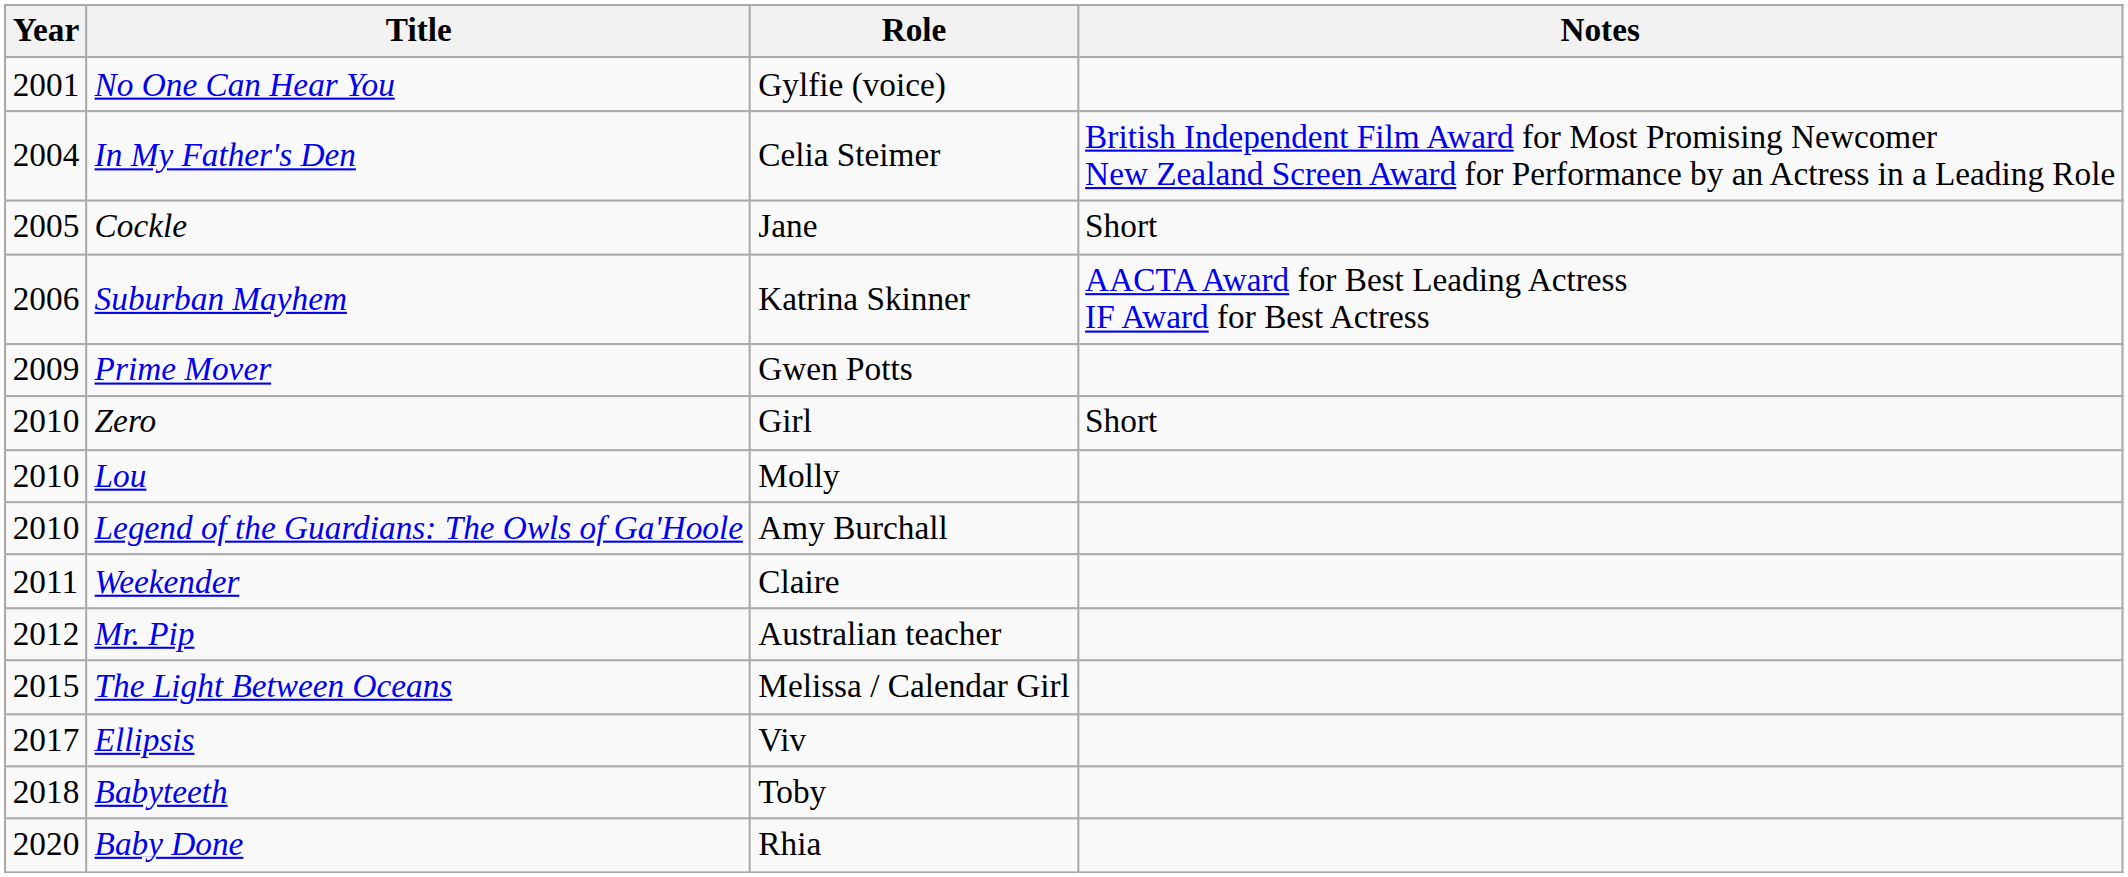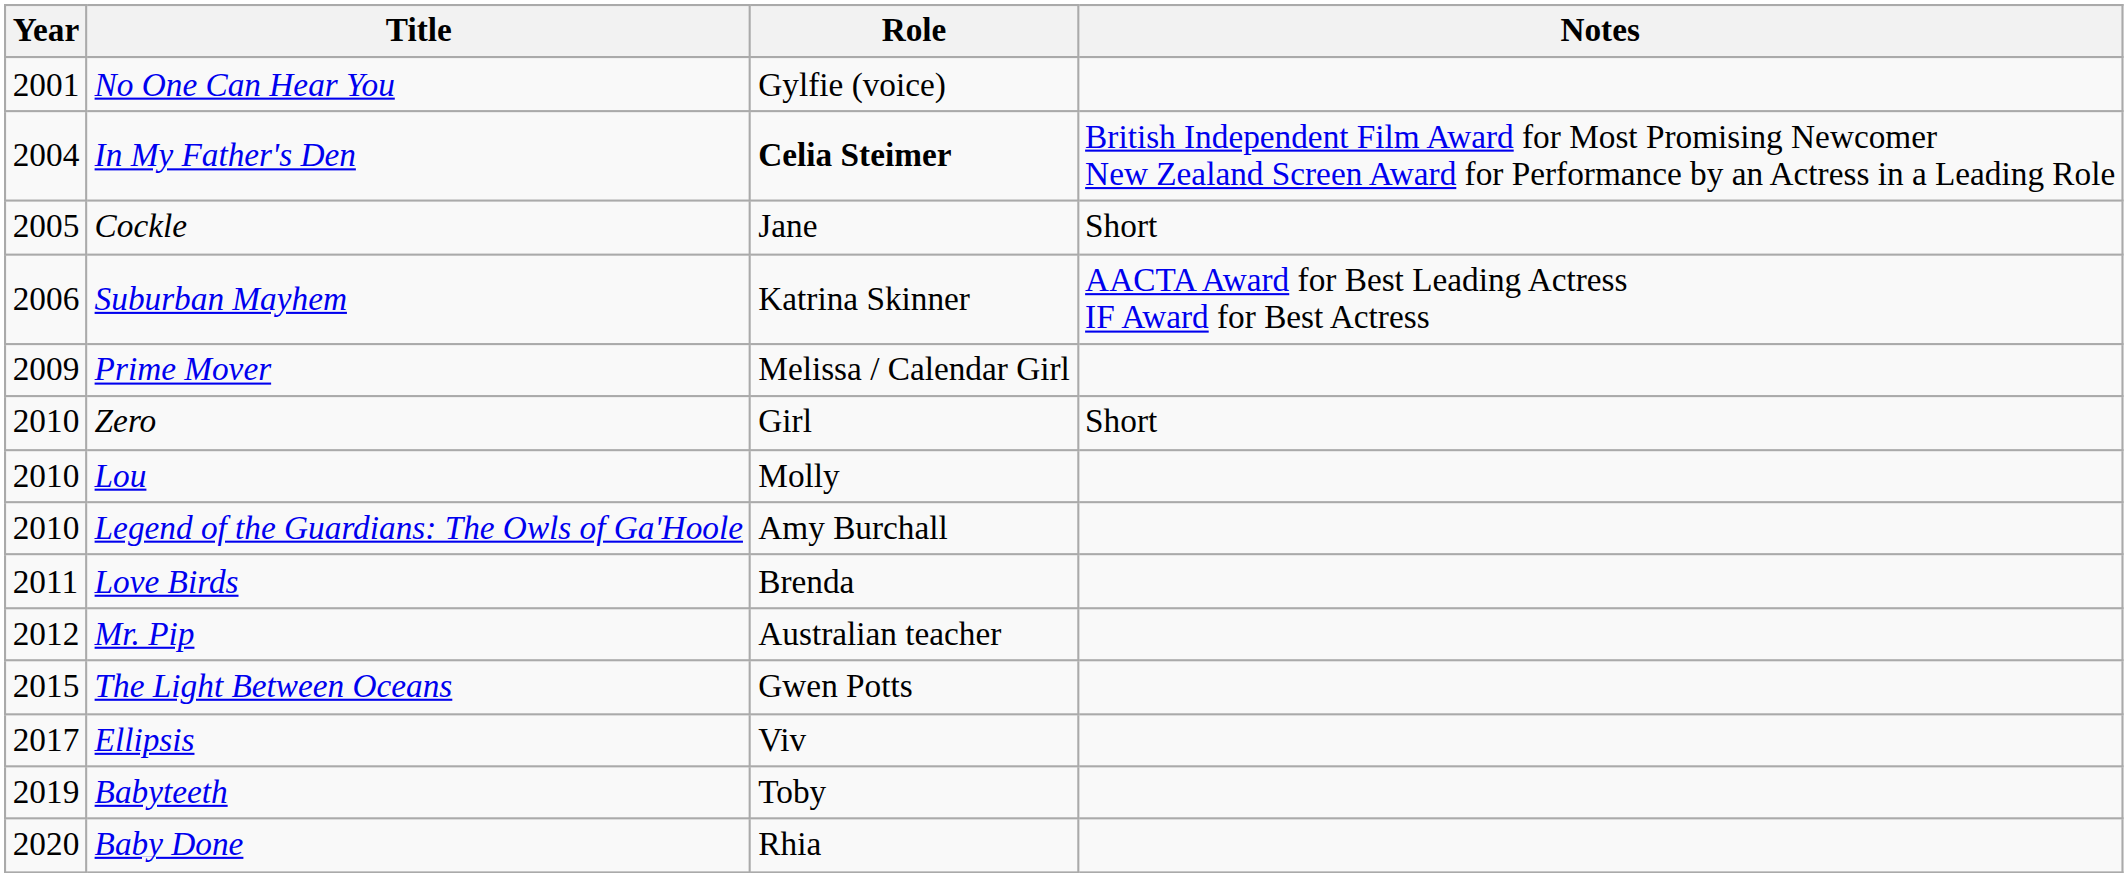In My Father's Den | Role: normal -> bold
Prime Mover | Role: Gwen Potts -> Melissa / Calendar Girl
+ row: 2011 | Love Birds | Brenda
- row: 2011 | Weekender | Claire
The Light Between Oceans | Role: Melissa / Calendar Girl -> Gwen Potts
Babyteeth | Year: 2018 -> 2019
